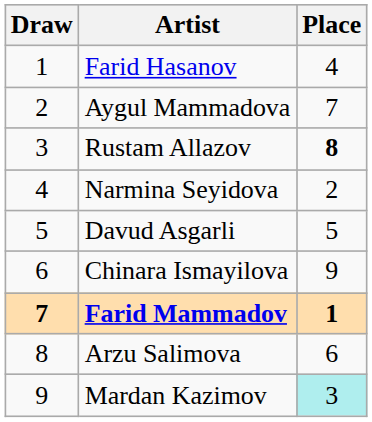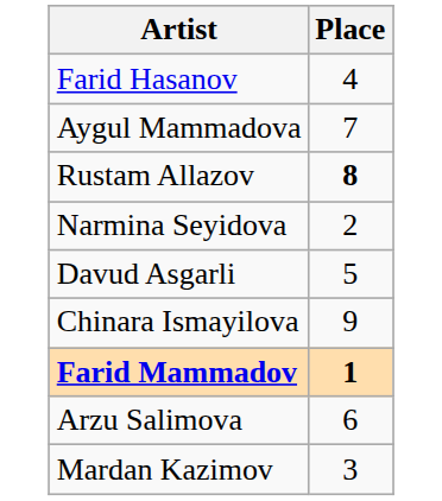- column: Draw | 1 | 2 | 3 | 4 | 5 | 6 | 7 | 8 | 9
Mardan Kazimov | Place: paleturquoise background -> no background
